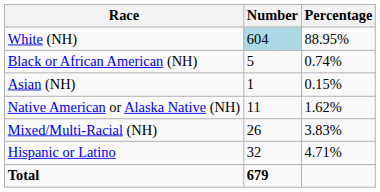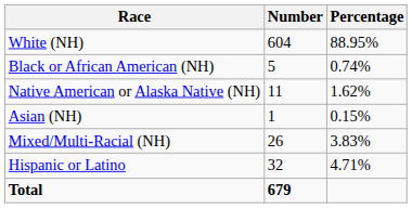White (NH) | Number: lightblue background -> no background
rows swapped: Native American or Alaska Native (NH) <-> Asian (NH)
